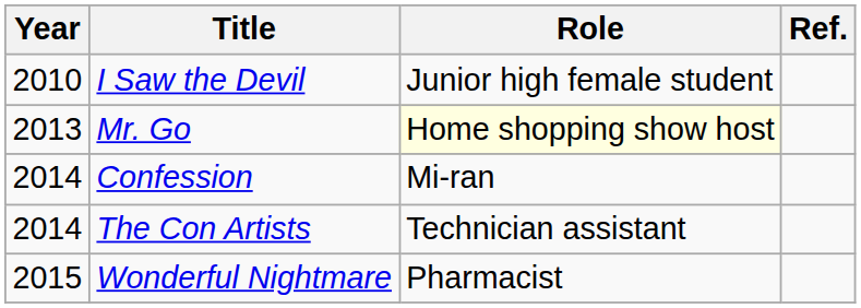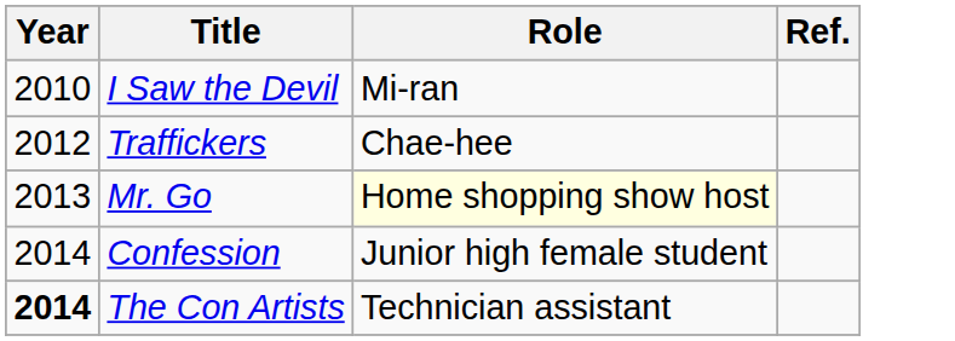I Saw the Devil | Role: Junior high female student -> Mi-ran
+ row: 2012 | Traffickers | Chae-hee
Confession | Role: Mi-ran -> Junior high female student
The Con Artists | Year: normal -> bold
- row: 2015 | Wonderful Nightmare | Pharmacist
